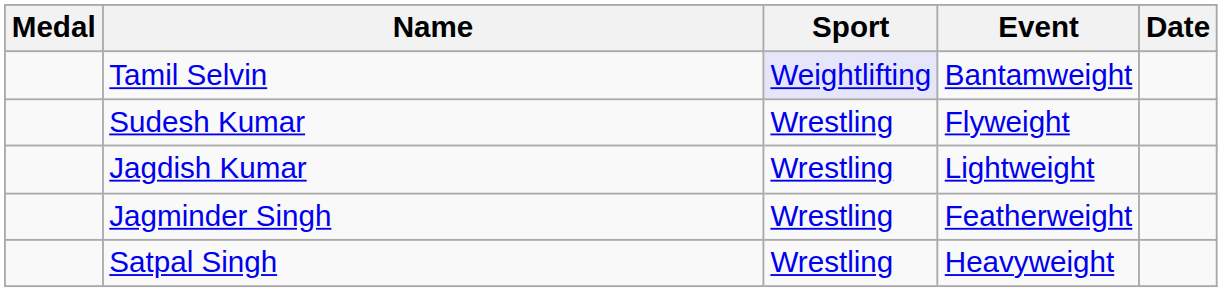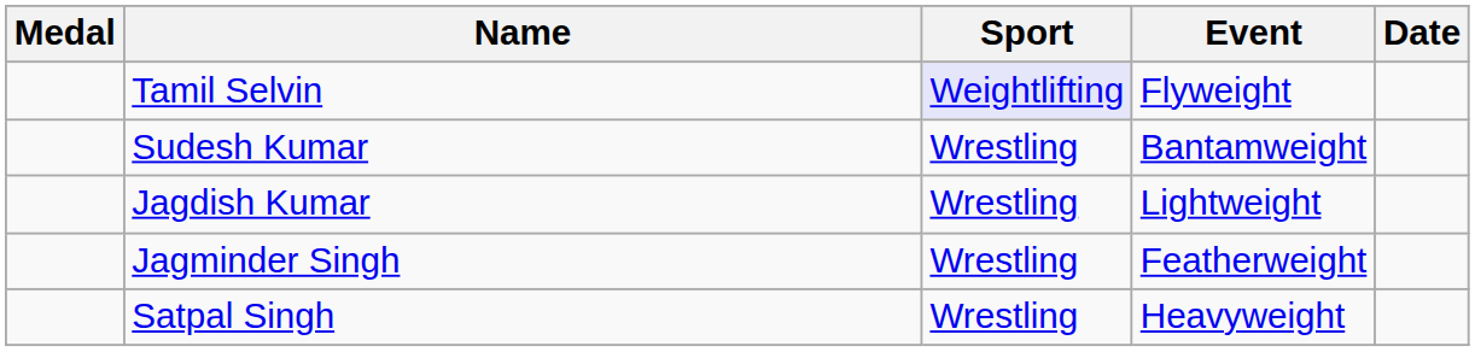Tamil Selvin | Event: Bantamweight -> Flyweight
Sudesh Kumar | Event: Flyweight -> Bantamweight
